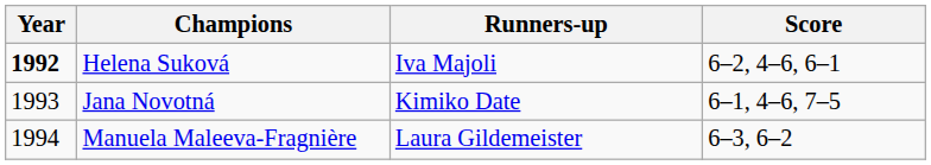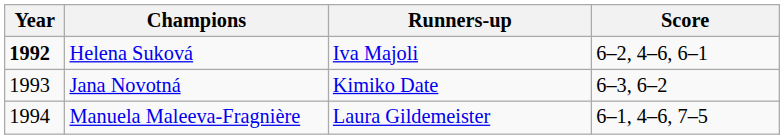Jana Novotná | Score: 6–1, 4–6, 7–5 -> 6–3, 6–2
Manuela Maleeva-Fragnière | Score: 6–3, 6–2 -> 6–1, 4–6, 7–5
